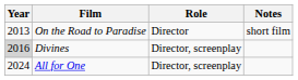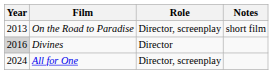On the Road to Paradise | Role: Director -> Director, screenplay
Divines | Role: Director, screenplay -> Director
